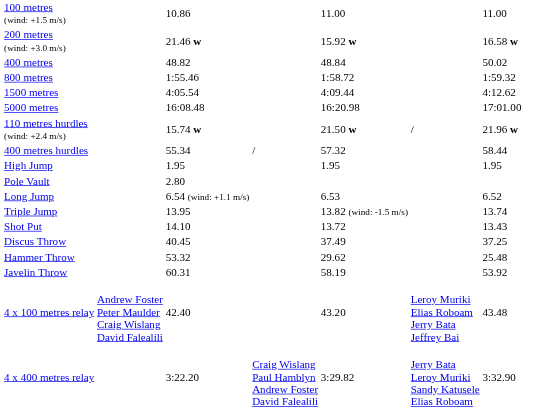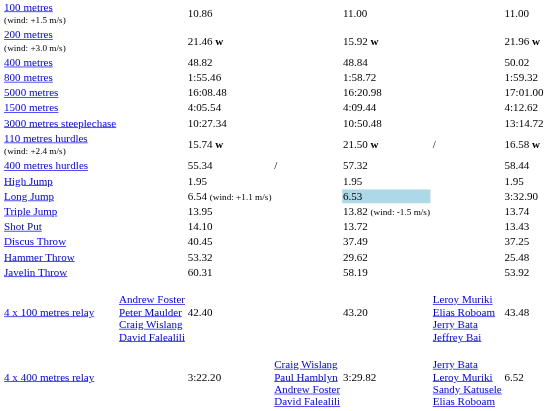200 metres (wind: +3.0 m/s) | column 7: 16.58 w -> 21.96 w
rows swapped: 1500 metres <-> 5000 metres
+ row: 3000 metres steeplechase | 10:27.34 | 10:50.48 | 13:14.72
110 metres hurdles (wind: +2.4 m/s) | column 7: 21.96 w -> 16.58 w
- row: Pole Vault | 2.80
Long Jump | column 5: no background -> lightblue background
Long Jump | column 7: 6.52 -> 3:32.90
4 x 400 metres relay | column 7: 3:32.90 -> 6.52
